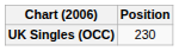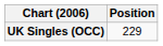UK Singles (OCC) | Position: 230 -> 229
